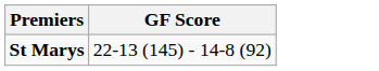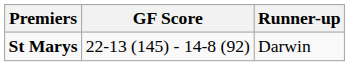+ column: Runner-up | Darwin
